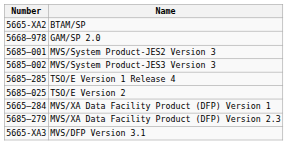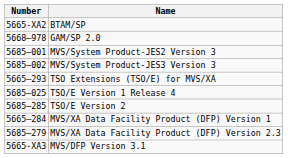+ row: 5665–293 | TSO Extensions (TSO/E) for MVS/XA
TSO/E Version 1 Release 4 | Number: 5685–285 -> 5685–025
TSO/E Version 2 | Number: 5685–025 -> 5685–285
